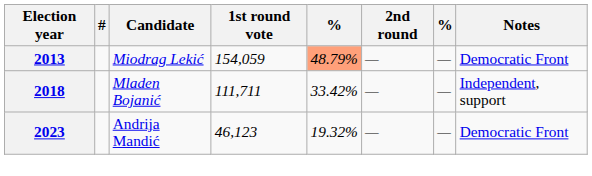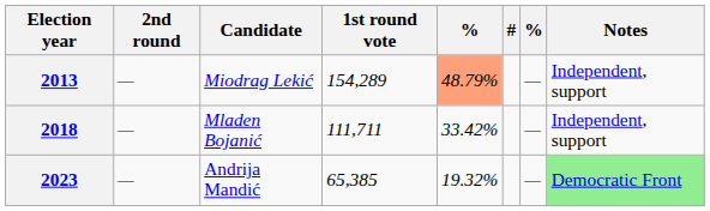columns swapped: # <-> 2nd round
2013 | 1st round vote: 154,059 -> 154,289
2013 | Notes: Democratic Front -> Independent, support
2023 | 1st round vote: 46,123 -> 65,385
2023 | Notes: no background -> lightgreen background
